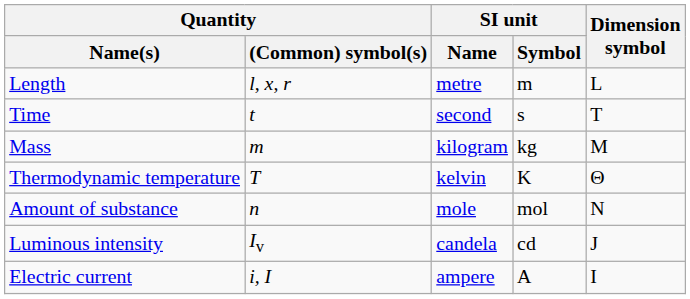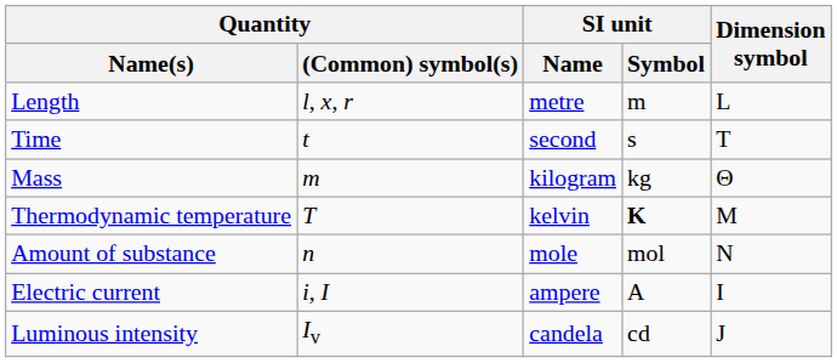Mass | Dimension symbol: M -> Θ
Thermodynamic temperature | SI unit / Symbol: normal -> bold
Thermodynamic temperature | Dimension symbol: Θ -> M
rows swapped: Electric current <-> Luminous intensity
